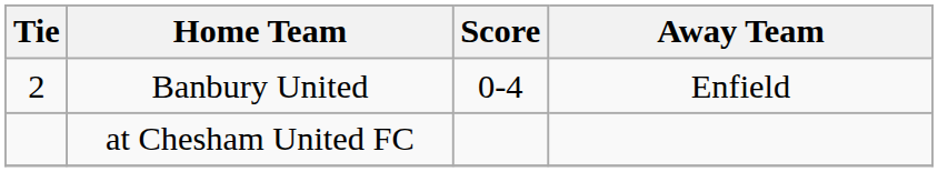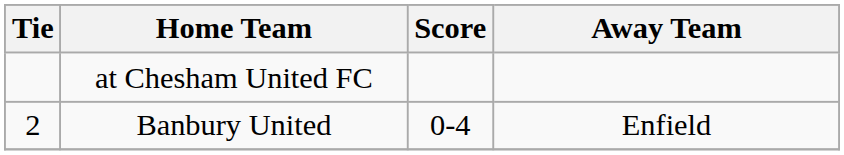rows swapped: Banbury United <-> at Chesham United FC
